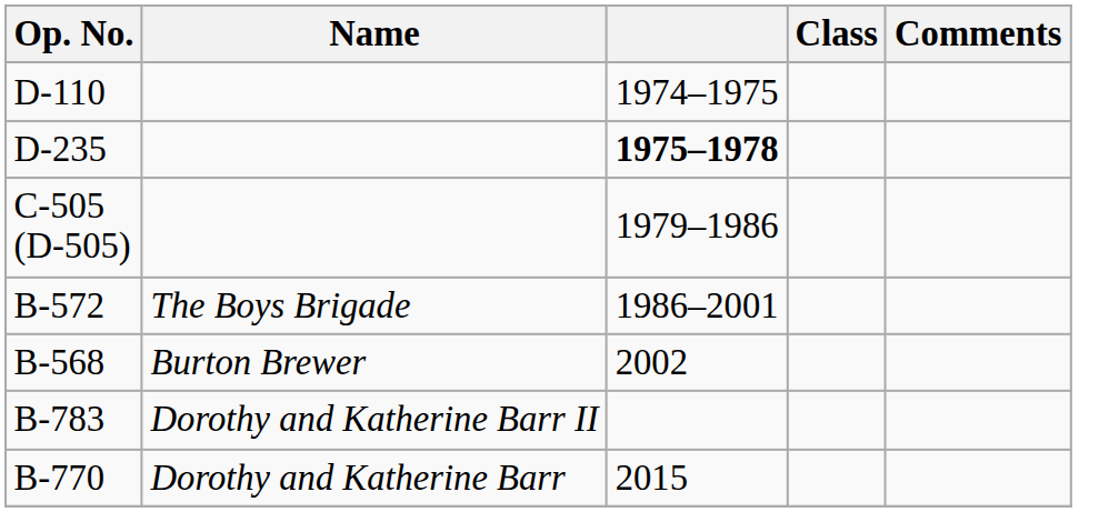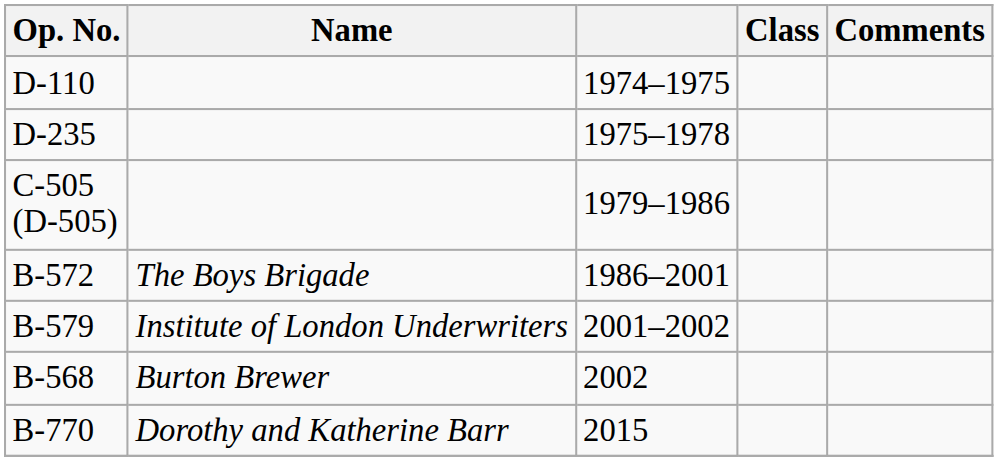D-235 | column 3: bold -> normal
+ row: B-579 | Institute of London Underwriters | 2001–2002
- row: B-783 | Dorothy and Katherine Barr II
